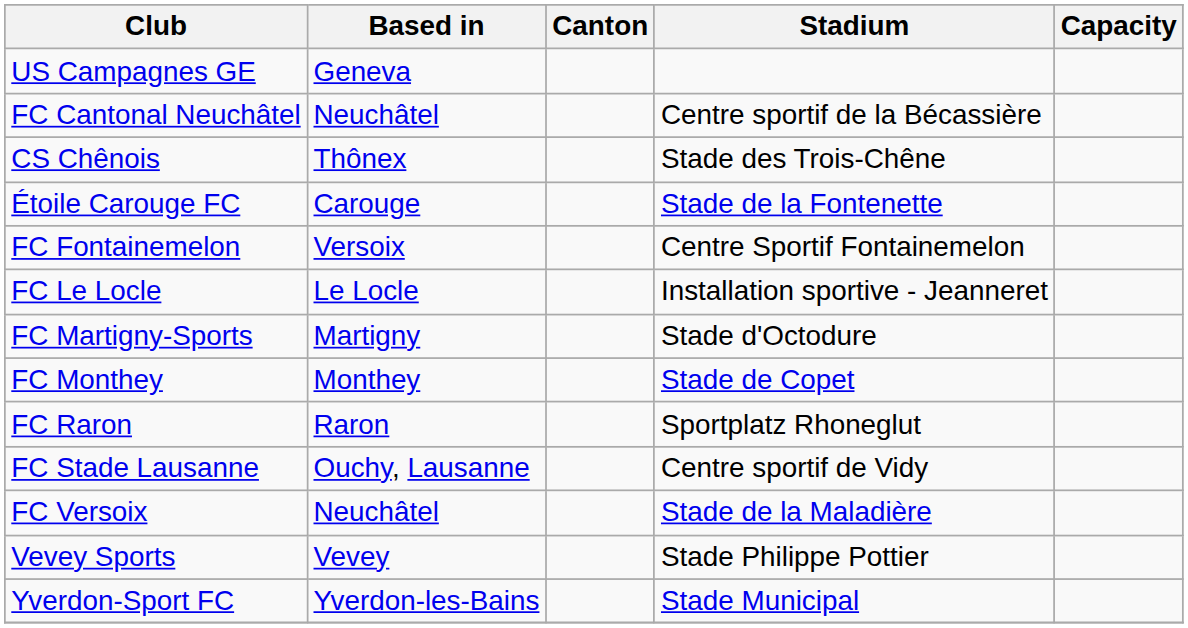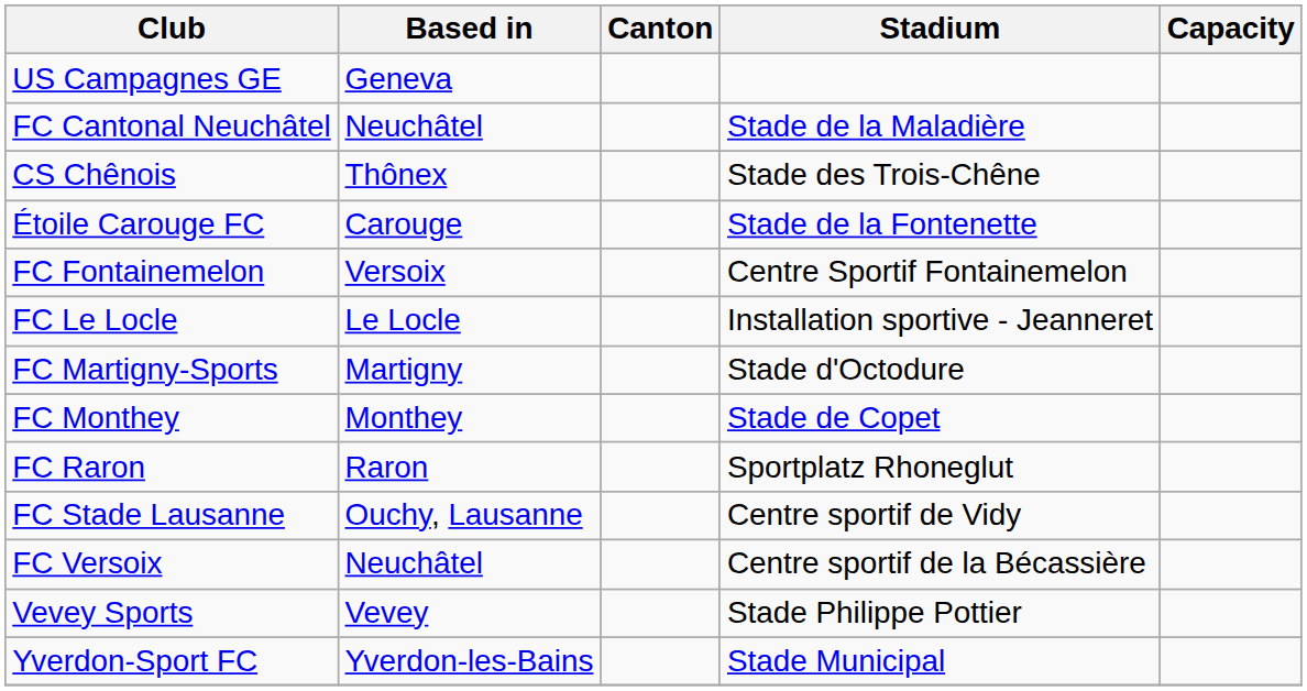FC Cantonal Neuchâtel | Stadium: Centre sportif de la Bécassière -> Stade de la Maladière
FC Versoix | Stadium: Stade de la Maladière -> Centre sportif de la Bécassière
